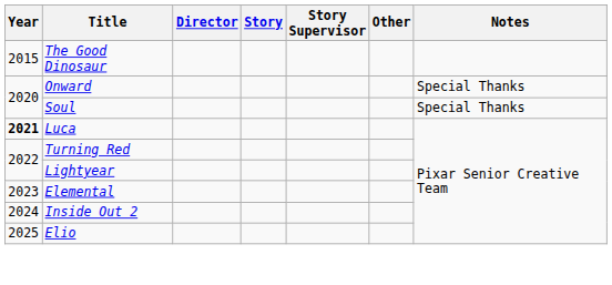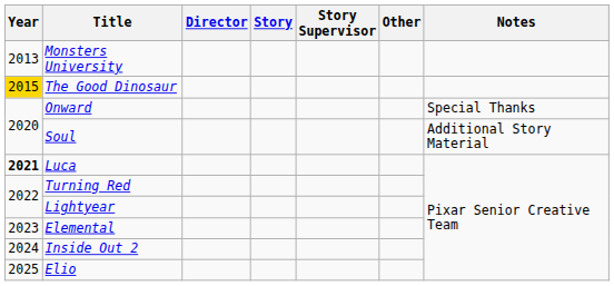+ row: 2013 | Monsters University
The Good Dinosaur | Year: no background -> gold background
Soul | Notes: Special Thanks -> Additional Story Material
